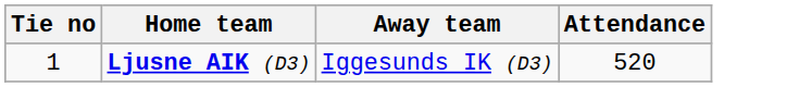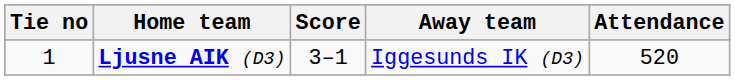+ column: Score | 3–1
